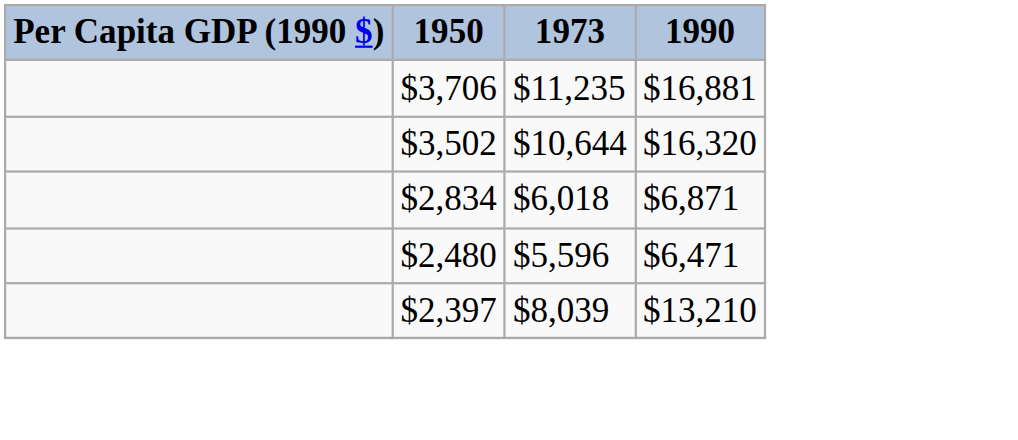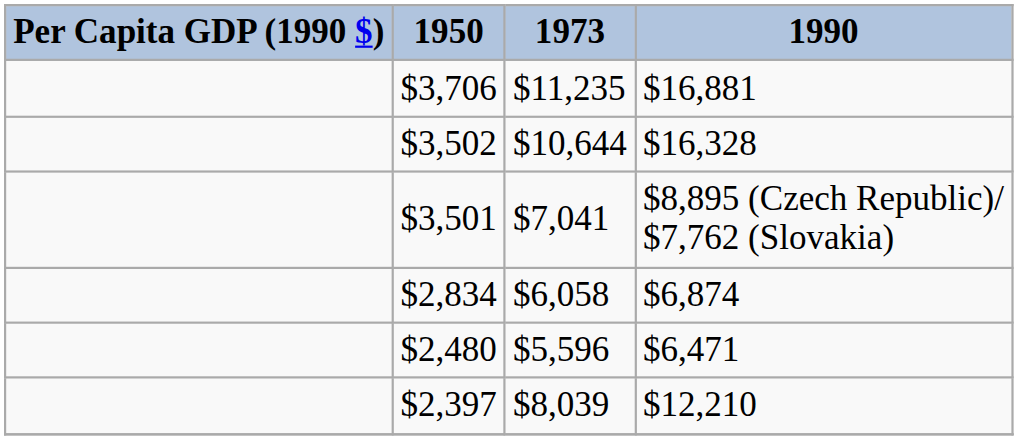$3,502 | 1990: $16,320 -> $16,328
+ row: $3,501 | $7,041 | $8,895 (Czech Republic)/ $7,762 (Slovakia)
$2,834 | 1973: $6,018 -> $6,058
$2,834 | 1990: $6,871 -> $6,874
$2,397 | 1990: $13,210 -> $12,210
